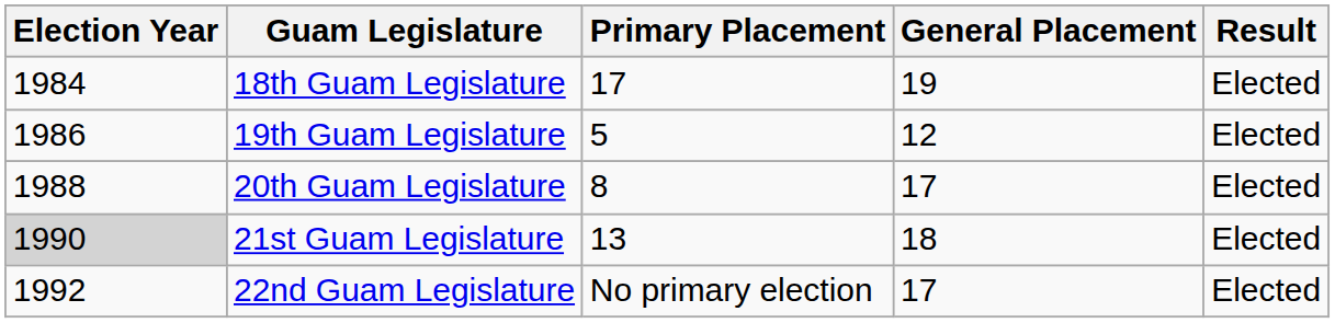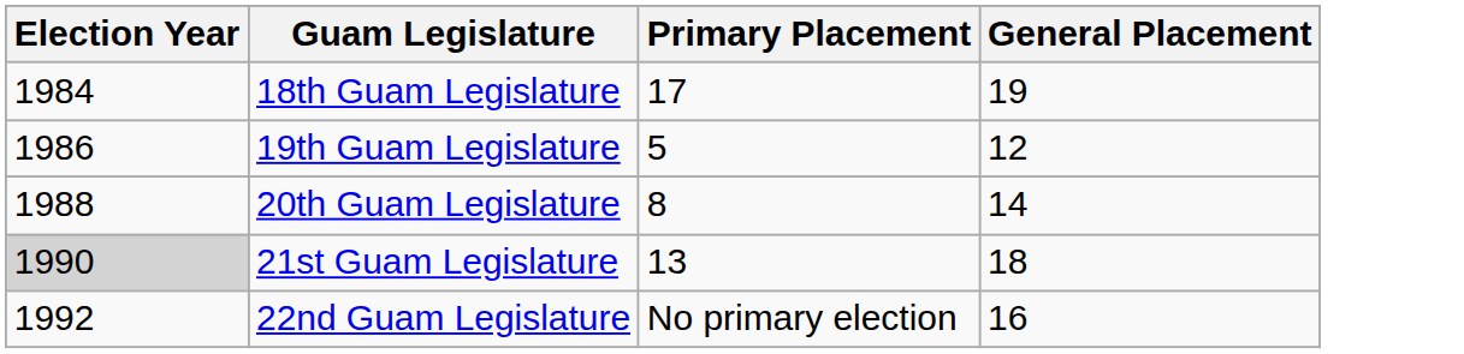- column: Result | Elected | Elected | Elected | Elected | Elected
20th Guam Legislature | General Placement: 17 -> 14
22nd Guam Legislature | General Placement: 17 -> 16
